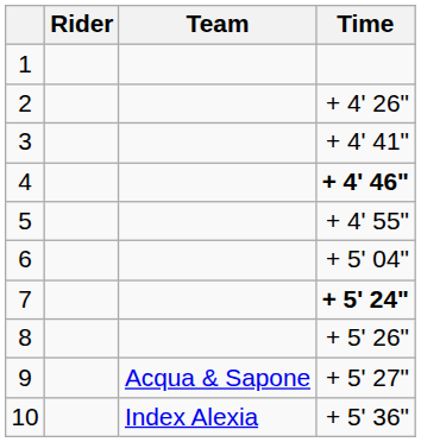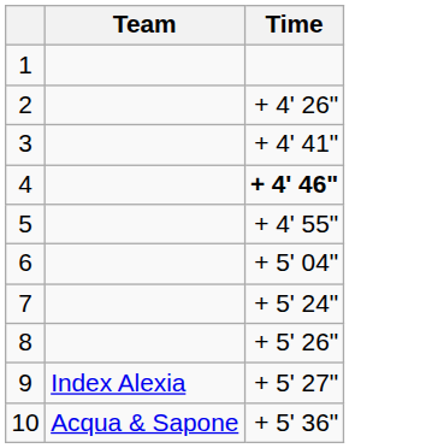- column: Rider
7 | Time: bold -> normal
9 | Team: Acqua & Sapone -> Index Alexia
10 | Team: Index Alexia -> Acqua & Sapone
